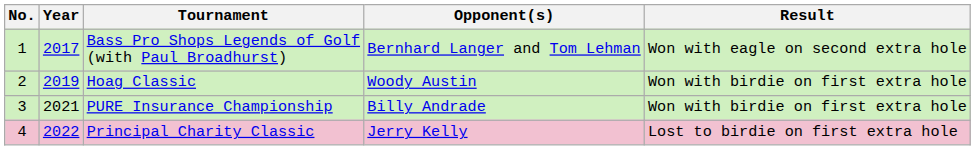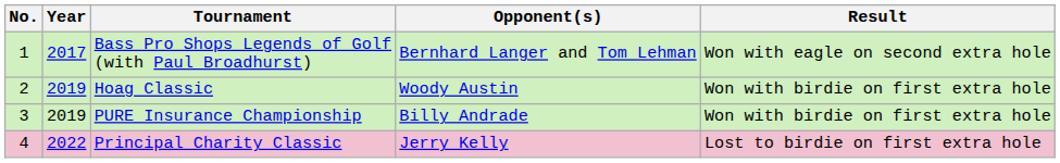PURE Insurance Championship | Year: 2021 -> 2019
